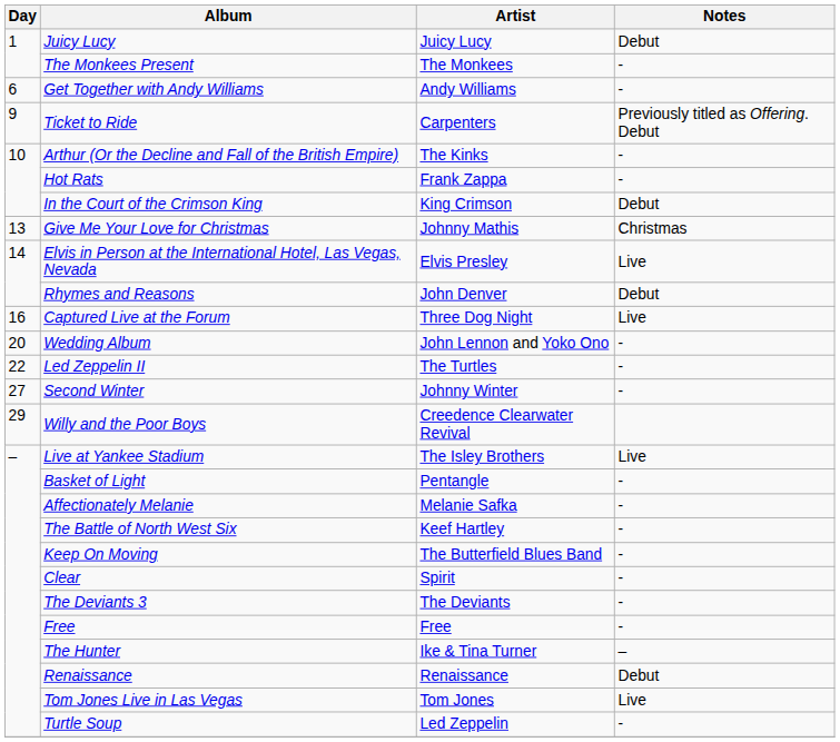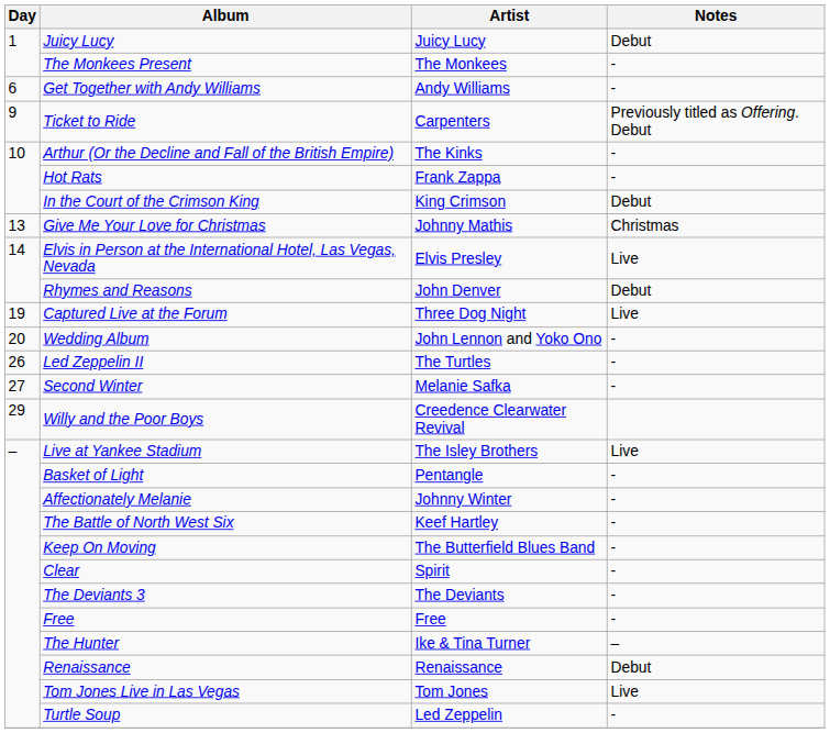Captured Live at the Forum | Day: 16 -> 19
Led Zeppelin II | Day: 22 -> 26
Second Winter | Artist: Johnny Winter -> Melanie Safka
Affectionately Melanie | Artist: Melanie Safka -> Johnny Winter
